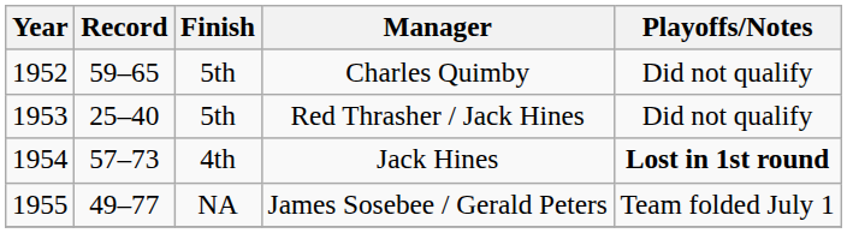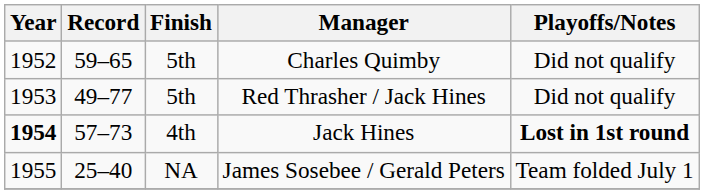Red Thrasher / Jack Hines | Record: 25–40 -> 49–77
Jack Hines | Year: normal -> bold
James Sosebee / Gerald Peters | Record: 49–77 -> 25–40
